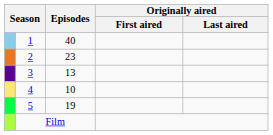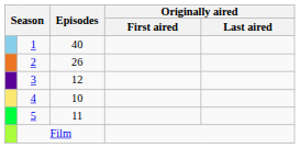2 | Episodes: 23 -> 26
3 | Episodes: 13 -> 12
5 | Episodes: 19 -> 11
